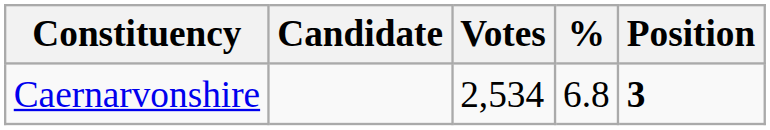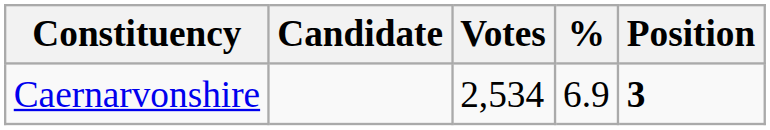Caernarvonshire | %: 6.8 -> 6.9
